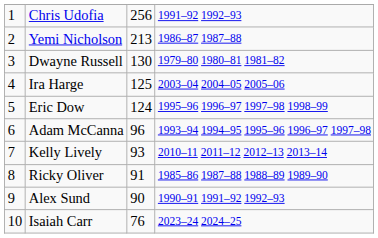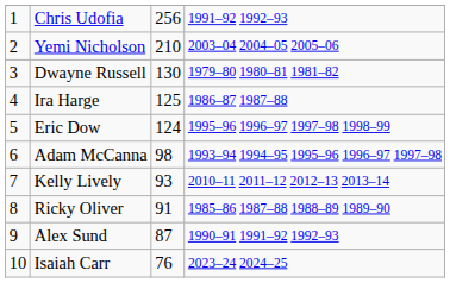Yemi Nicholson | column 3: 213 -> 210
Yemi Nicholson | column 4: 1986–87 1987–88 -> 2003–04 2004–05 2005–06
Ira Harge | column 4: 2003–04 2004–05 2005–06 -> 1986–87 1987–88
Adam McCanna | column 3: 96 -> 98
Alex Sund | column 3: 90 -> 87
